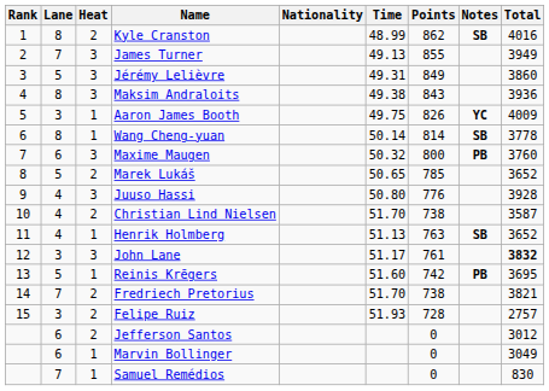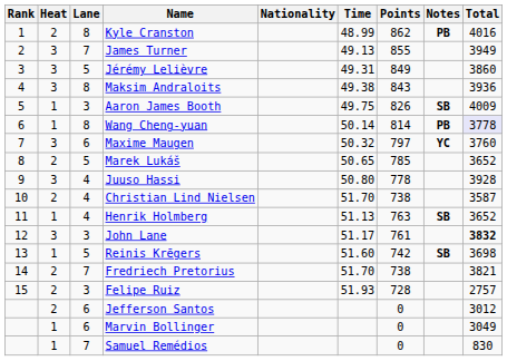columns swapped: Heat <-> Lane
Kyle Cranston | Notes: SB -> PB
Aaron James Booth | Notes: YC -> SB
Wang Cheng-yuan | Notes: SB -> PB
Wang Cheng-yuan | Total: no background -> lavender background
Maxime Maugen | Points: 800 -> 797
Maxime Maugen | Notes: PB -> YC
Juuso Hassi | Points: 776 -> 778
Reinis Krēgers | Notes: PB -> SB
Reinis Krēgers | Total: 3695 -> 3698
